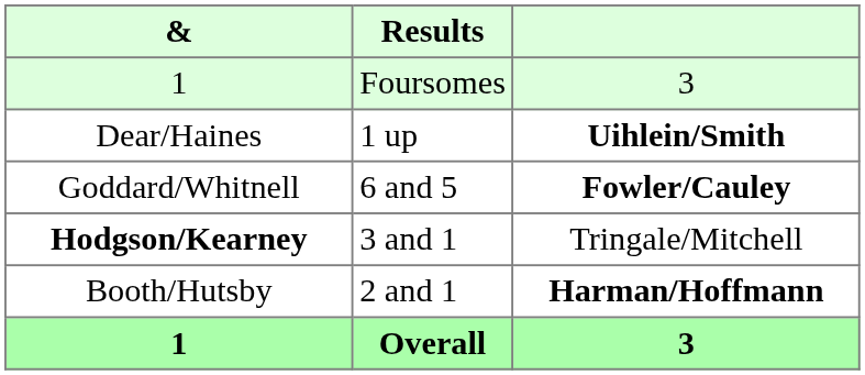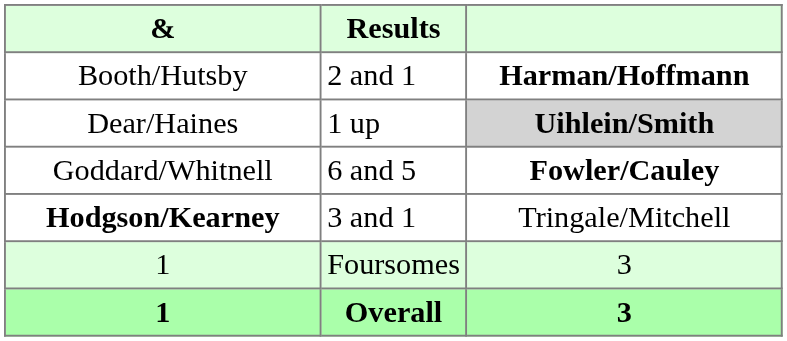rows swapped: Booth/Hutsby <-> 1 / Foursomes
Dear/Haines | column 3: no background -> lightgrey background
